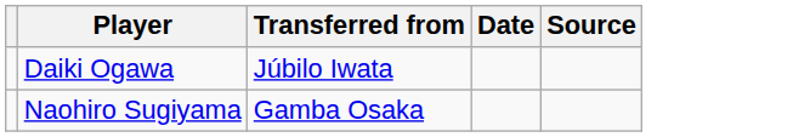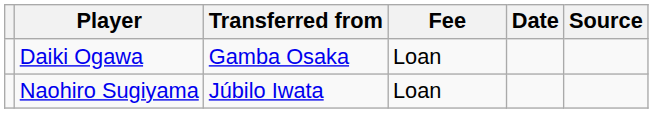+ column: Fee | Loan | Loan
Daiki Ogawa | Transferred from: Júbilo Iwata -> Gamba Osaka
Naohiro Sugiyama | Transferred from: Gamba Osaka -> Júbilo Iwata
